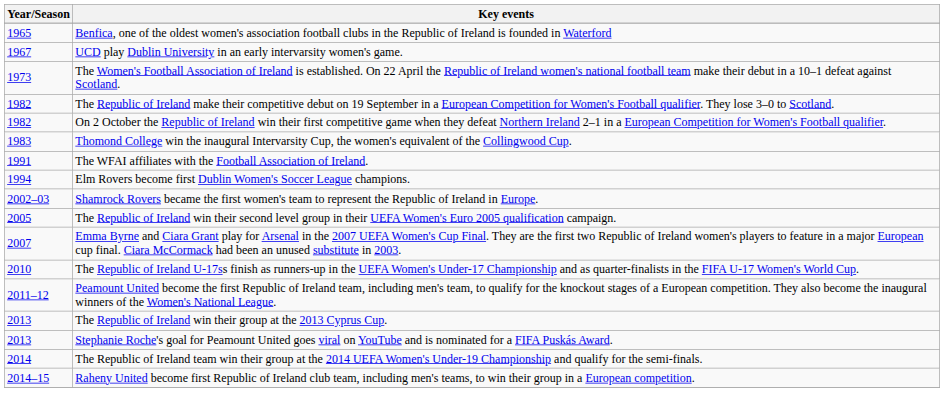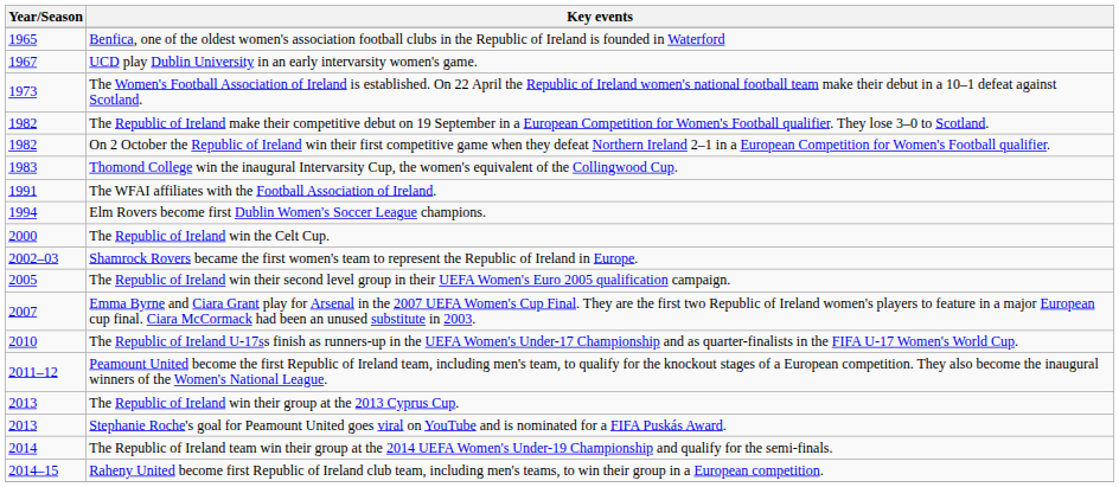+ row: 2000 | The Republic of Ireland win the Celt Cup.
